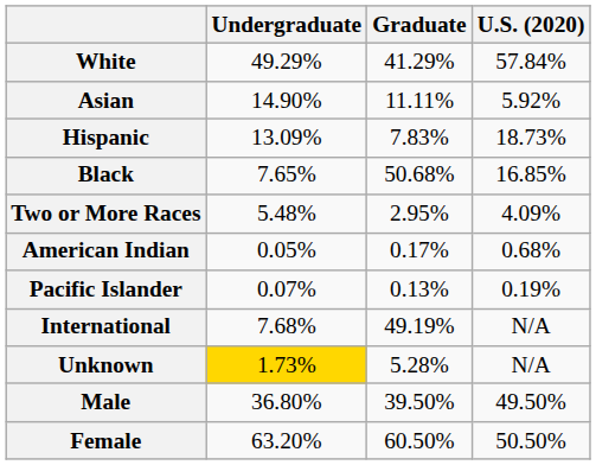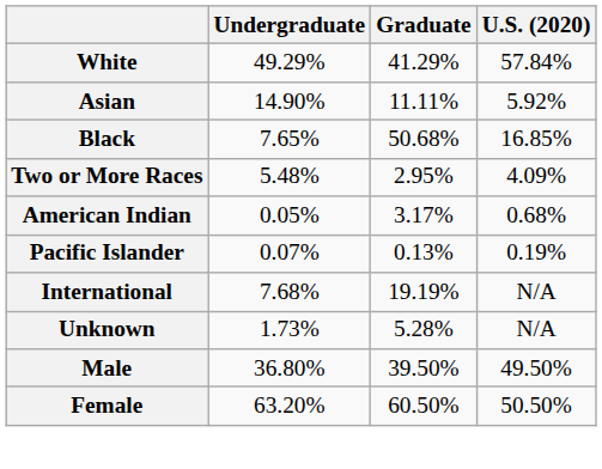- row: Hispanic | 13.09% | 7.83% | 18.73%
American Indian | Graduate: 0.17% -> 3.17%
International | Graduate: 49.19% -> 19.19%
Unknown | Undergraduate: gold background -> no background
